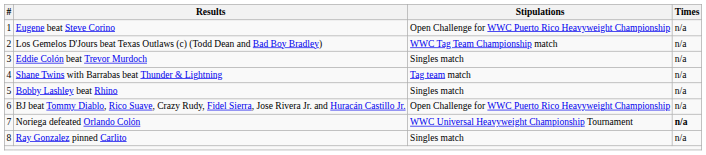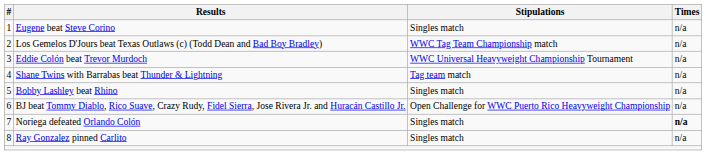Eugene beat Steve Corino | Stipulations: Open Challenge for WWC Puerto Rico Heavyweight Championship -> Singles match
Eddie Colón beat Trevor Murdoch | Stipulations: Singles match -> WWC Universal Heavyweight Championship Tournament
Noriega defeated Orlando Colón | Stipulations: WWC Universal Heavyweight Championship Tournament -> Singles match
